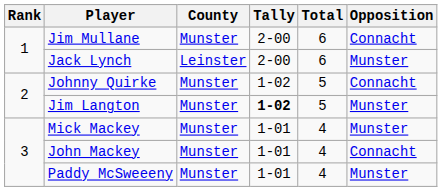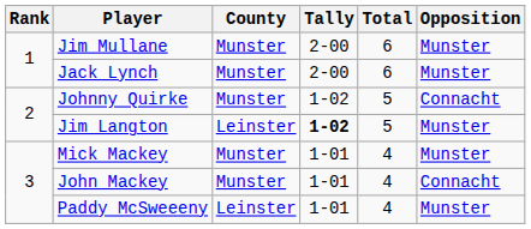Jim Mullane | Opposition: Connacht -> Munster
Jack Lynch | County: Leinster -> Munster
Jim Langton | County: Munster -> Leinster
Paddy McSweeeny | County: Munster -> Leinster
